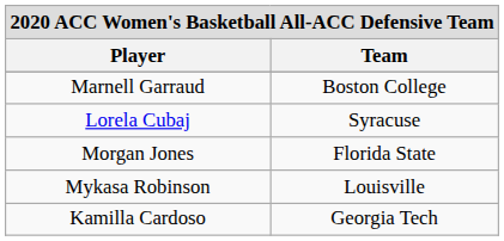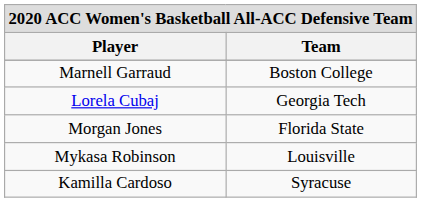Lorela Cubaj | Team: Syracuse -> Georgia Tech
Kamilla Cardoso | Team: Georgia Tech -> Syracuse
